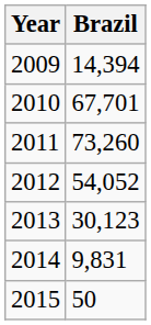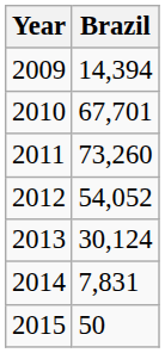2013 | Brazil: 30,123 -> 30,124
2014 | Brazil: 9,831 -> 7,831
